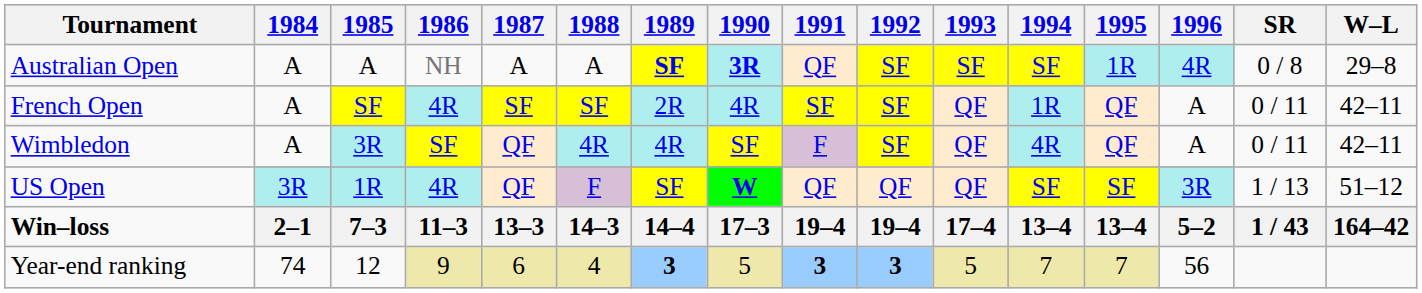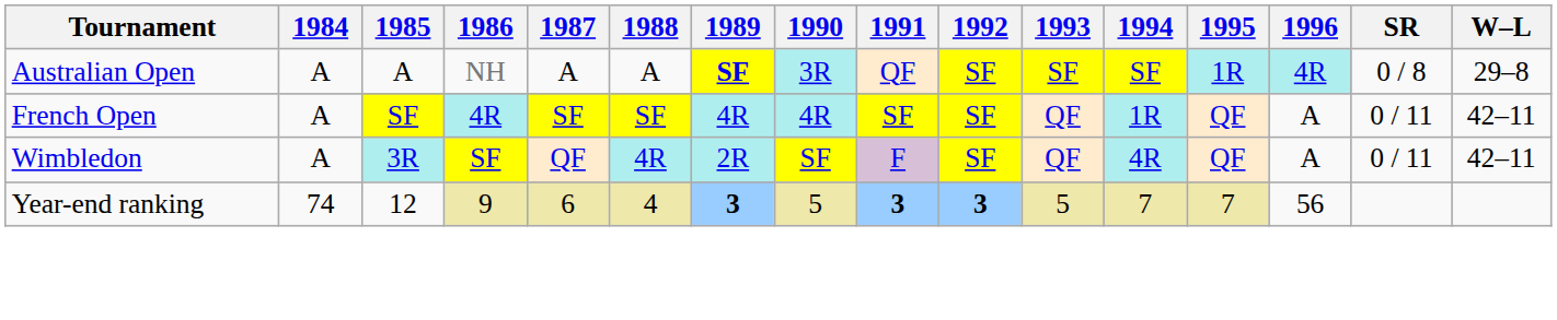Australian Open | 1990: bold -> normal
French Open | 1989: 2R -> 4R
Wimbledon | 1989: 4R -> 2R
- row: US Open | 3R | 1R | 4R | QF | F | SF | W | QF | QF | QF | SF | SF | 3R | 1 / 13 | 51–12
- row: Win–loss | 2–1 | 7–3 | 11–3 | 13–3 | 14–3 | 14–4 | 17–3 | 19–4 | 19–4 | 17–4 | 13–4 | 13–4 | 5–2 | 1 / 43 | 164–42
